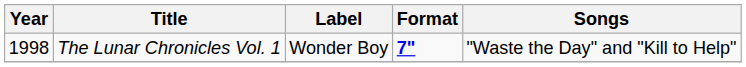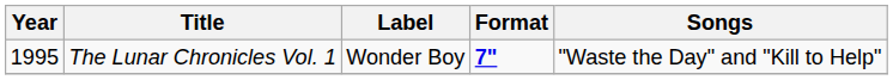The Lunar Chronicles Vol. 1 | Year: 1998 -> 1995
